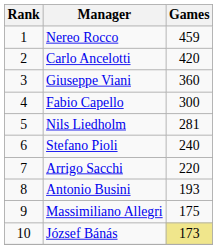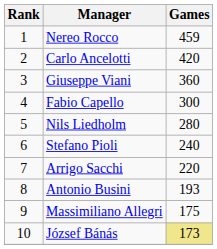Nils Liedholm | Games: 281 -> 280
